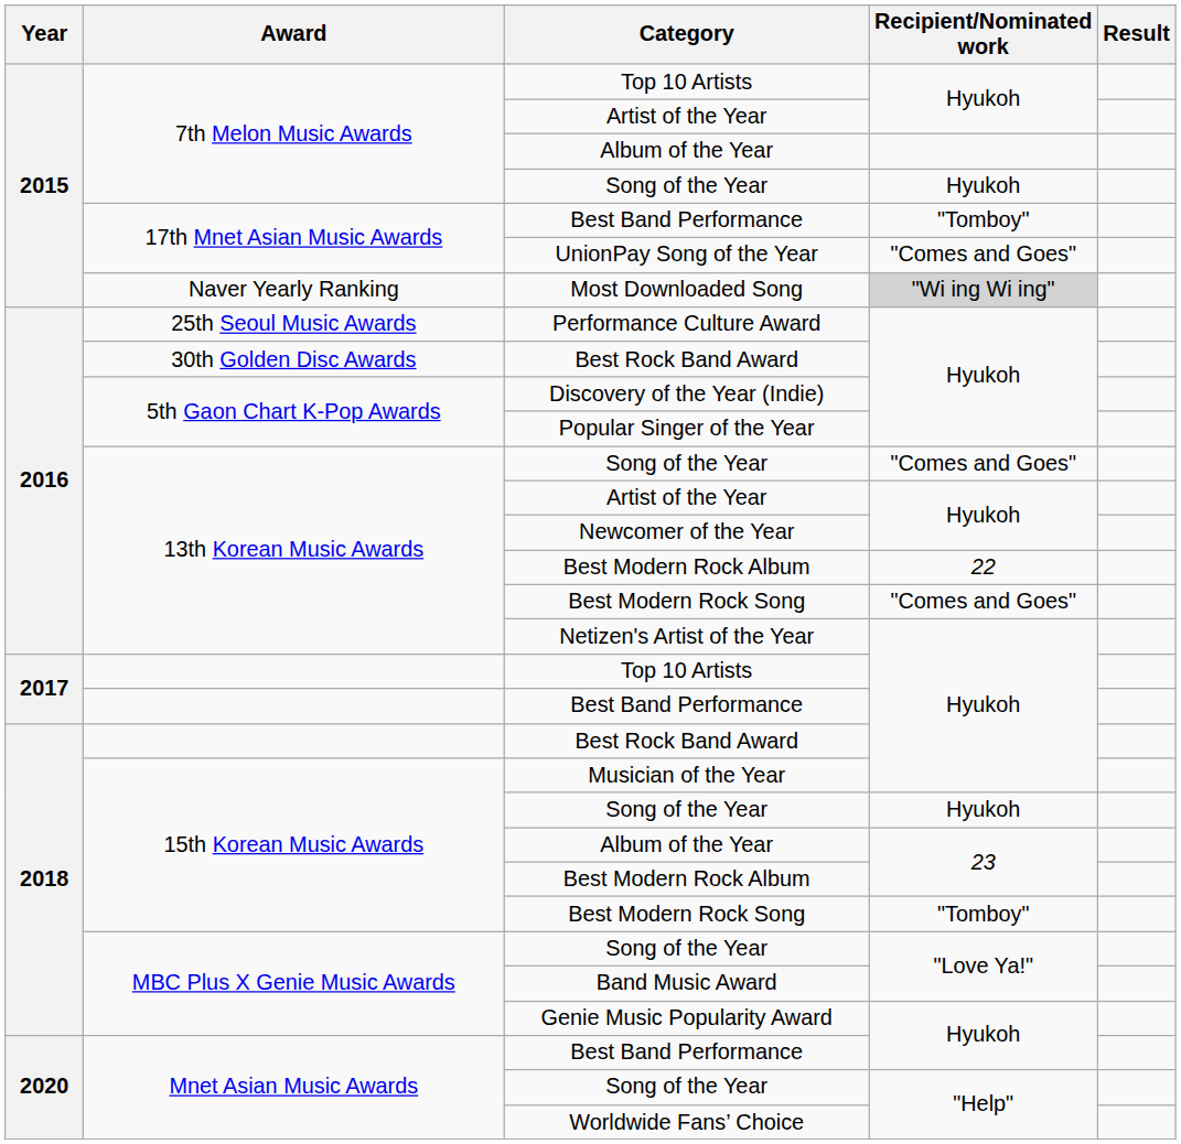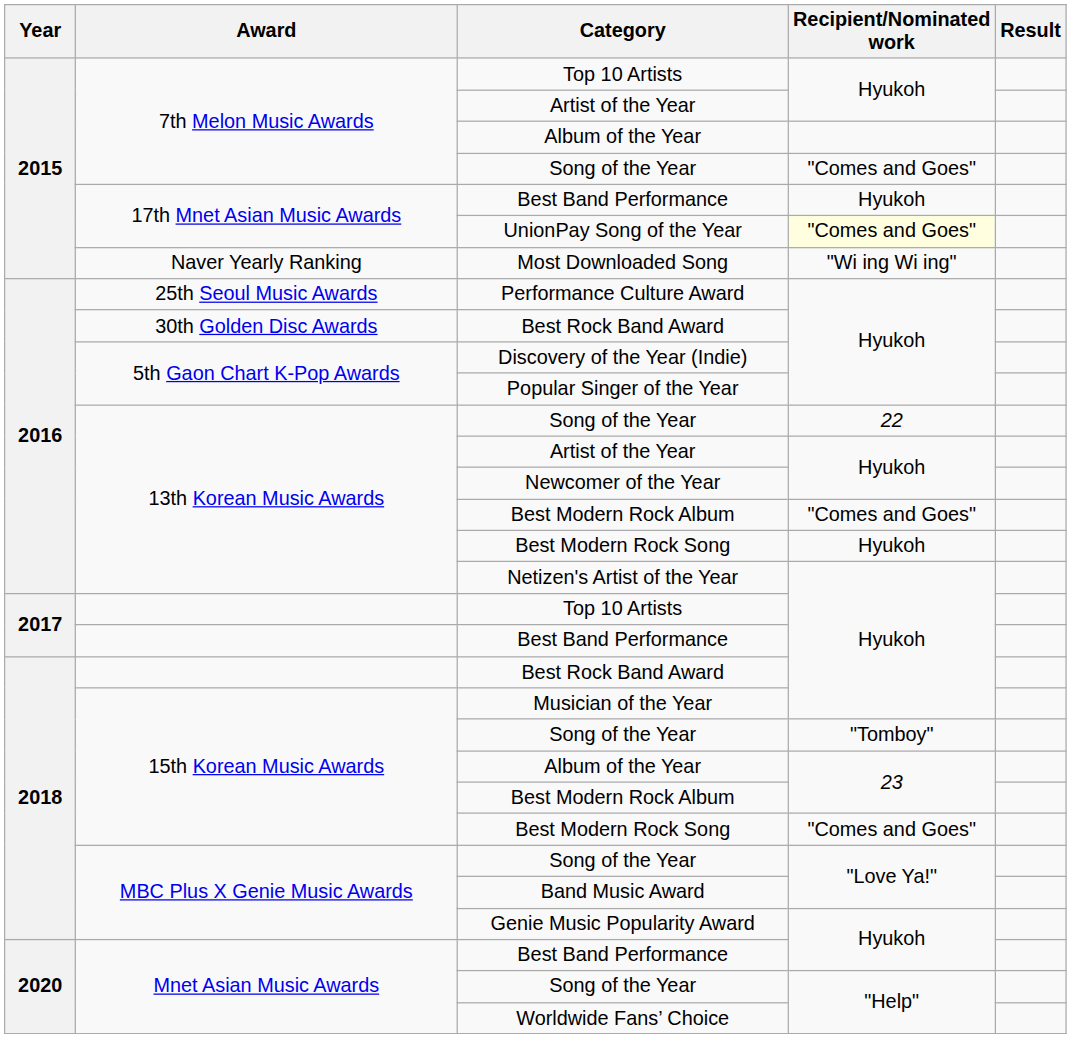7th Melon Music Awards / Song of the Year | Recipient/Nominated work: Hyukoh -> "Comes and Goes"
17th Mnet Asian Music Awards / Best Band Performance | Recipient/Nominated work: "Tomboy" -> Hyukoh
UnionPay Song of the Year | Recipient/Nominated work: no background -> lightyellow background
Most Downloaded Song | Recipient/Nominated work: lightgrey background -> no background
13th Korean Music Awards / Song of the Year | Recipient/Nominated work: "Comes and Goes" -> 22
13th Korean Music Awards / Best Modern Rock Album | Recipient/Nominated work: 22 -> "Comes and Goes"
13th Korean Music Awards / Best Modern Rock Song | Recipient/Nominated work: "Comes and Goes" -> Hyukoh
15th Korean Music Awards / Song of the Year | Recipient/Nominated work: Hyukoh -> "Tomboy"
15th Korean Music Awards / Best Modern Rock Song | Recipient/Nominated work: "Tomboy" -> "Comes and Goes"
